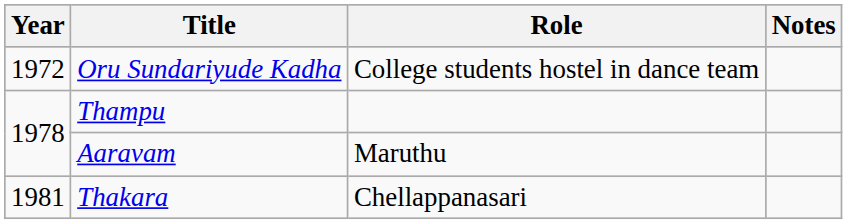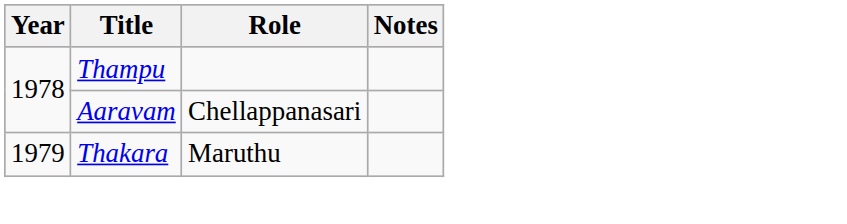- row: 1972 | Oru Sundariyude Kadha | College students hostel in dance team
Aaravam | Role: Maruthu -> Chellappanasari
Thakara | Year: 1981 -> 1979
Thakara | Role: Chellappanasari -> Maruthu
